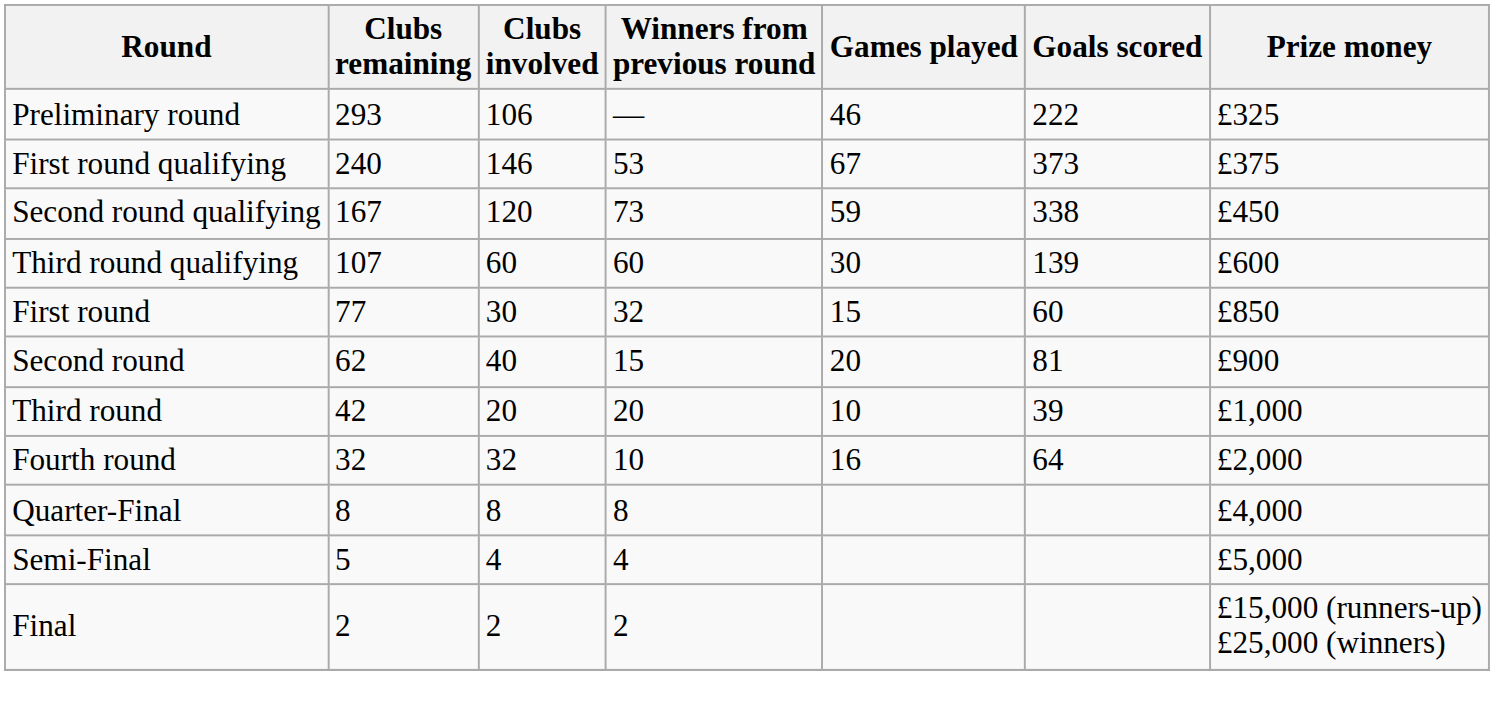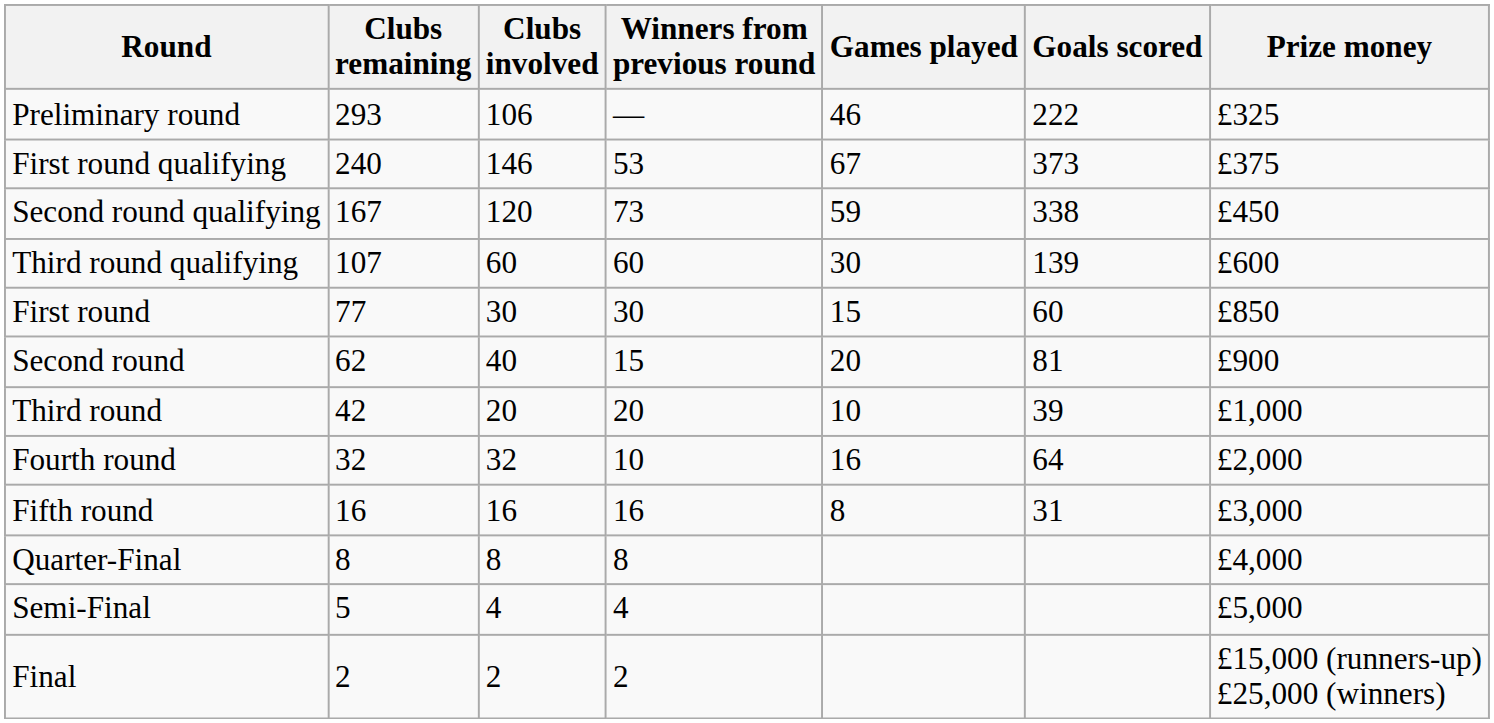First round | Winners from previous round: 32 -> 30
+ row: Fifth round | 16 | 16 | 16 | 8 | 31 | £3,000
